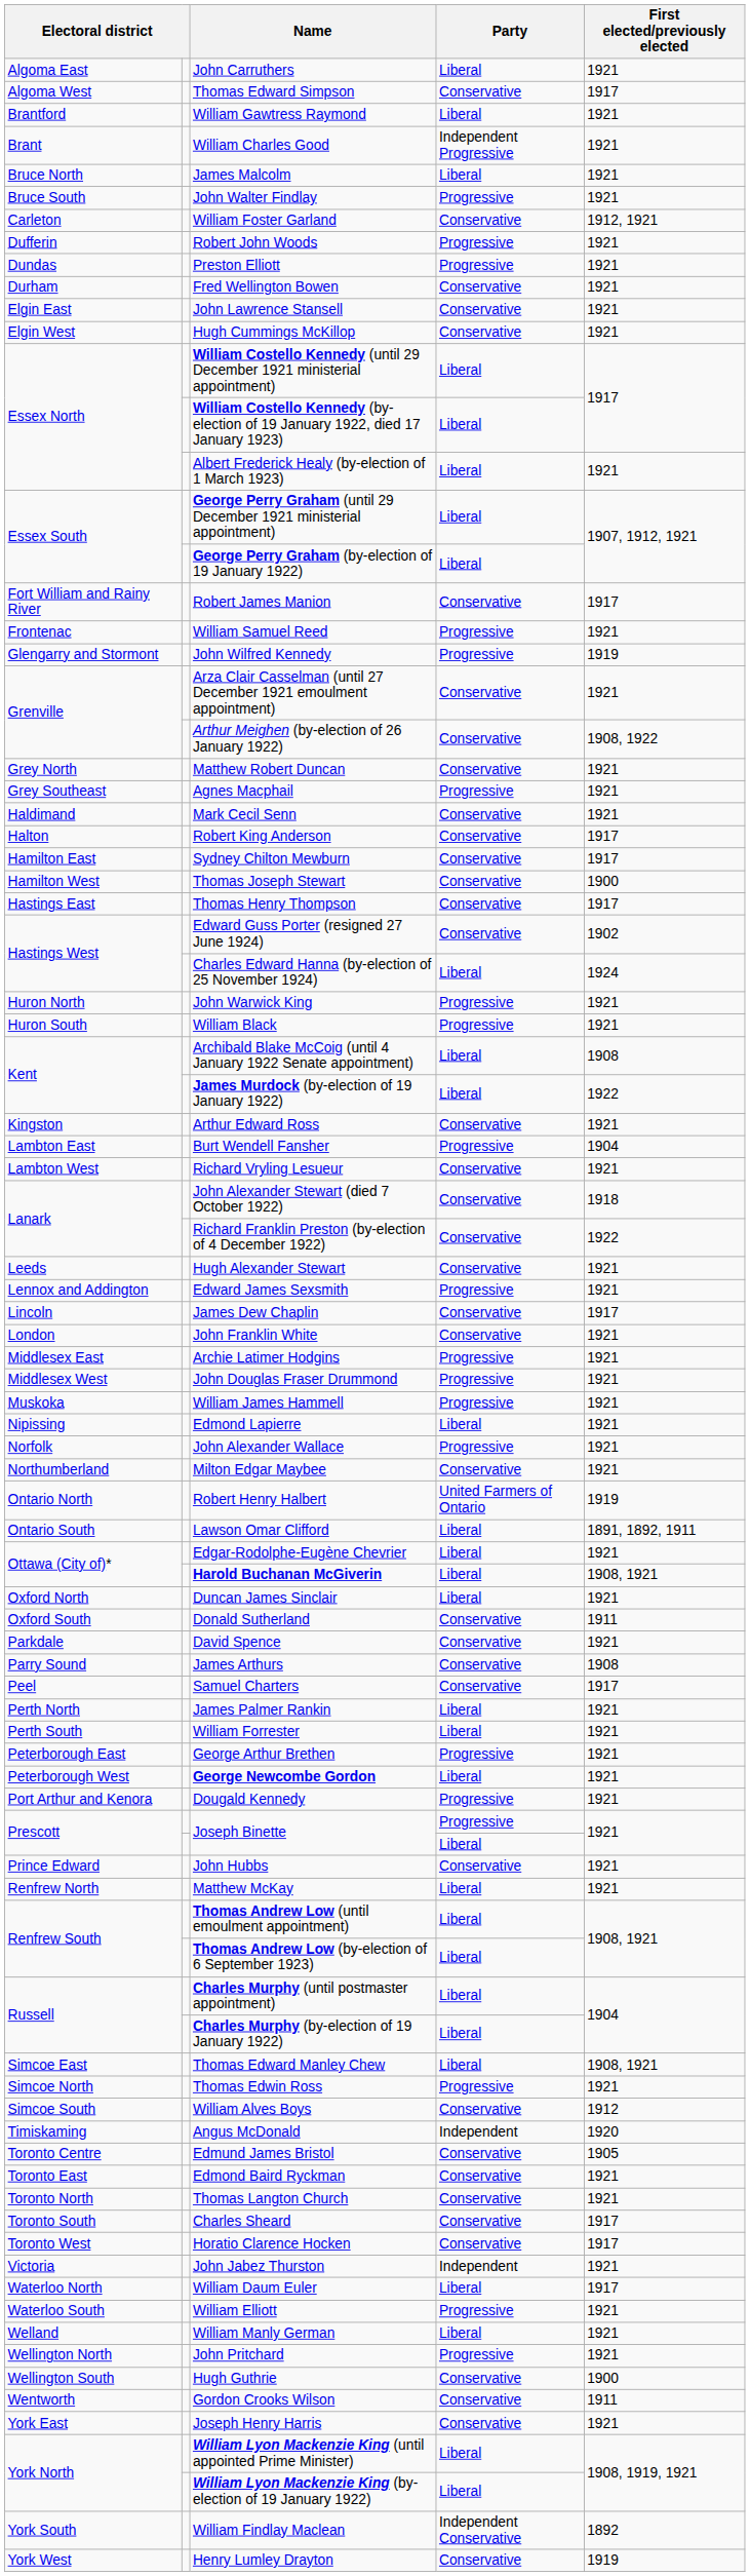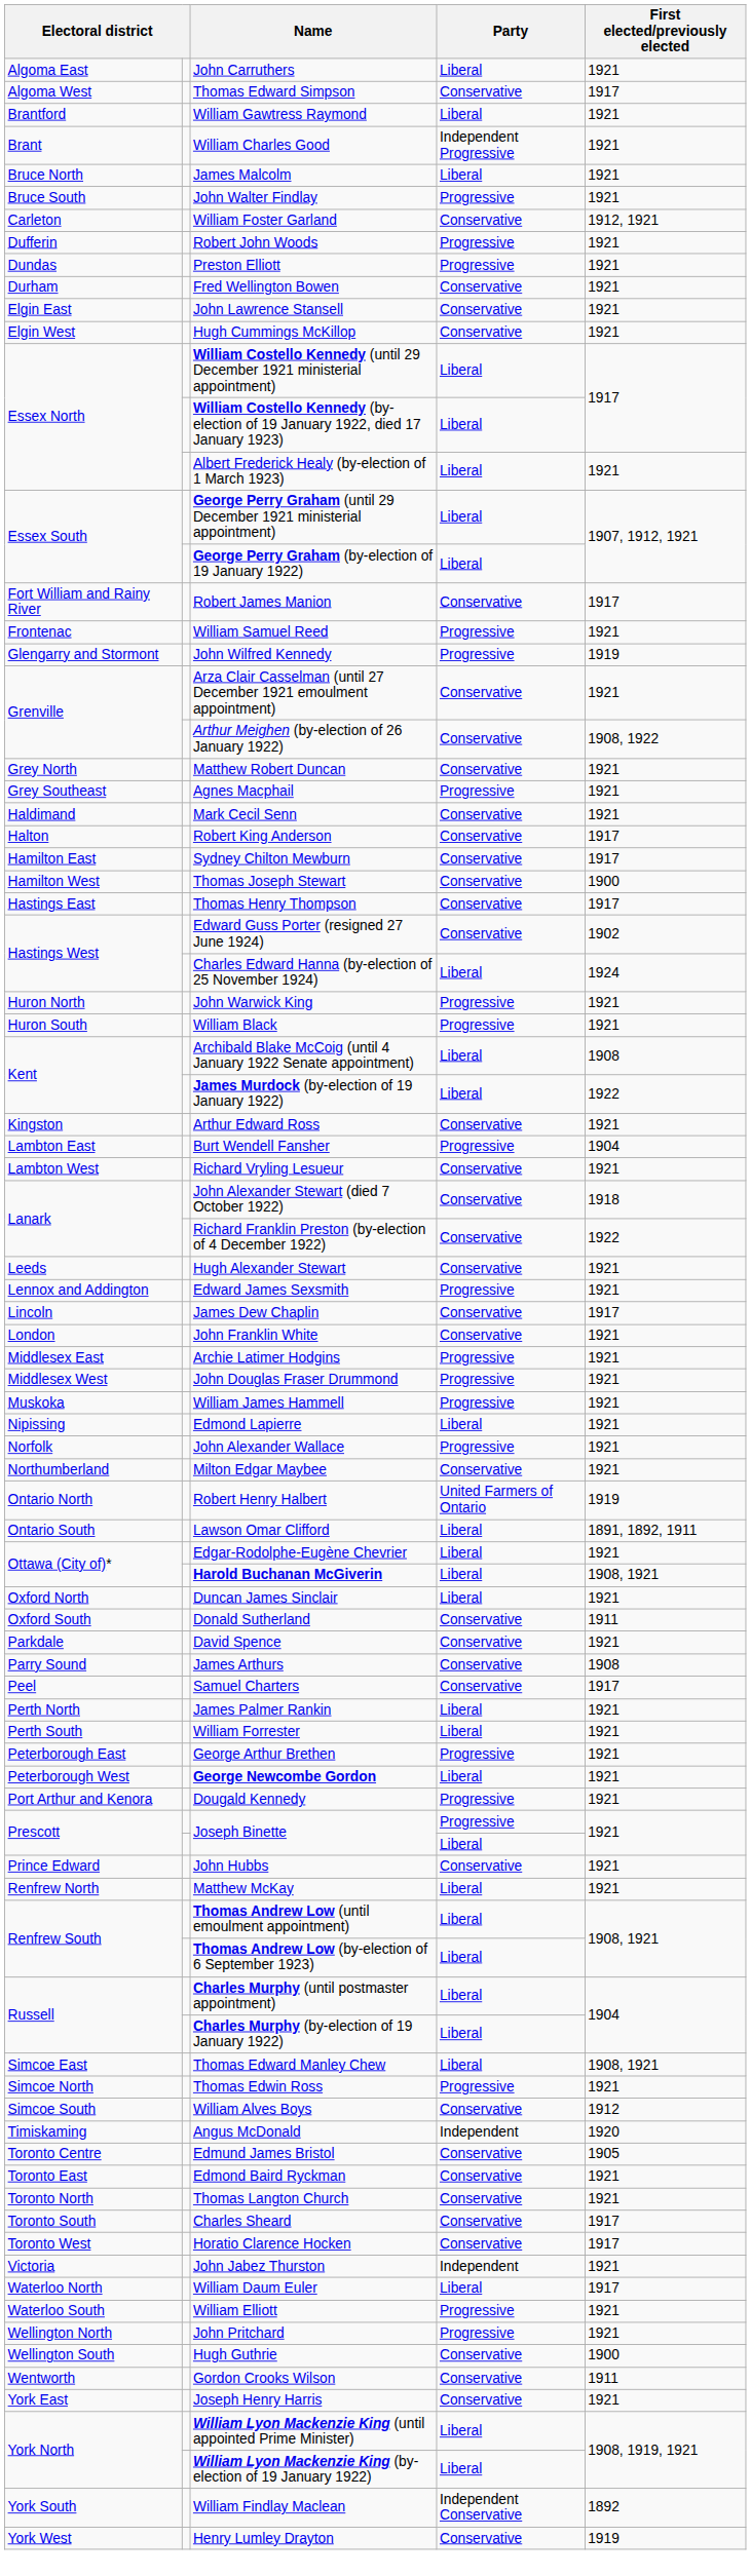- row: Welland | William Manly German | Liberal | 1921
